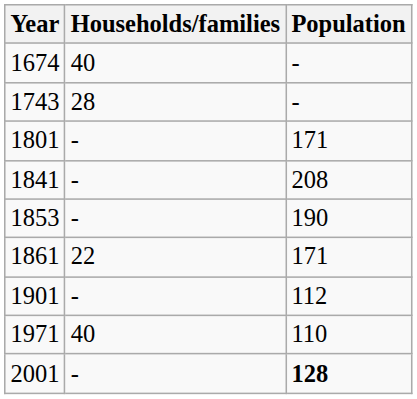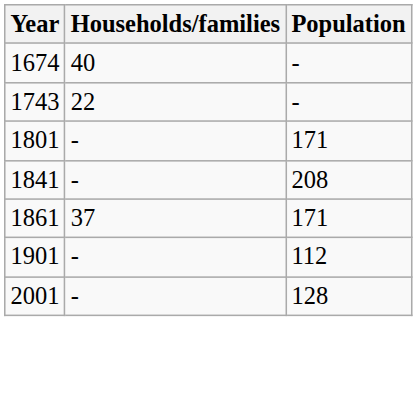1743 | Households/families: 28 -> 22
- row: 1853 | - | 190
1861 | Households/families: 22 -> 37
- row: 1971 | 40 | 110
2001 | Population: bold -> normal
